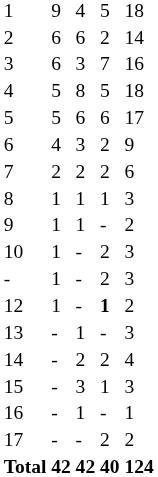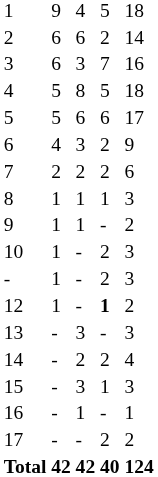13 | column 4: 1 -> 3
